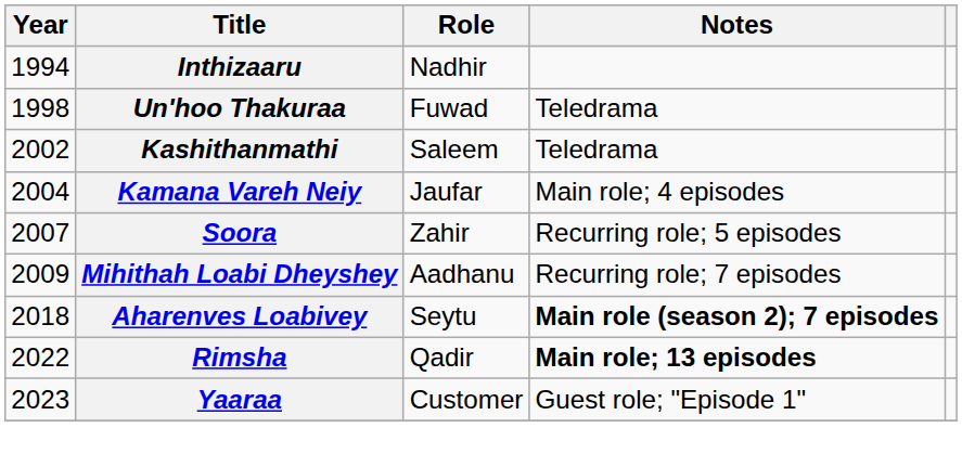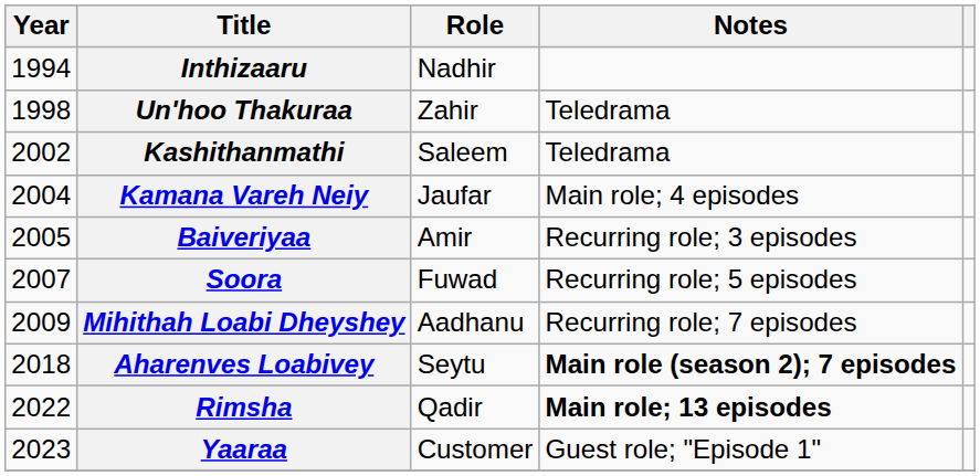Un'hoo Thakuraa | Role: Fuwad -> Zahir
+ row: 2005 | Baiveriyaa | Amir | Recurring role; 3 episodes
Soora | Role: Zahir -> Fuwad
